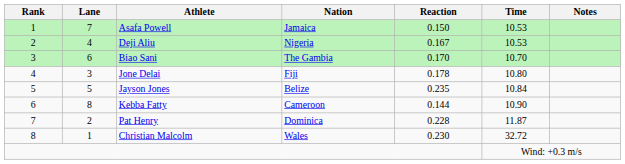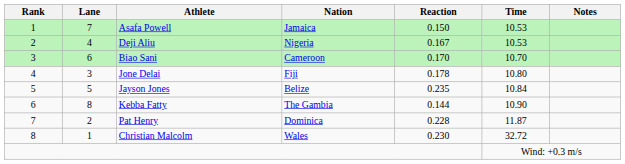Biao Sani | Nation: The Gambia -> Cameroon
Kebba Fatty | Nation: Cameroon -> The Gambia
